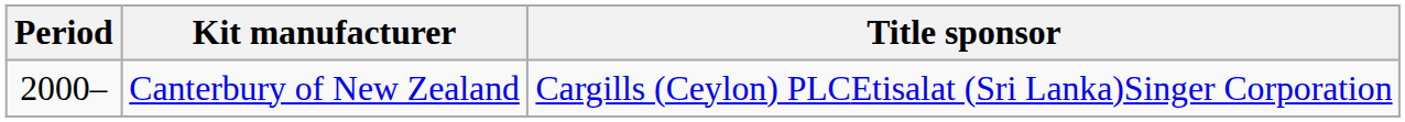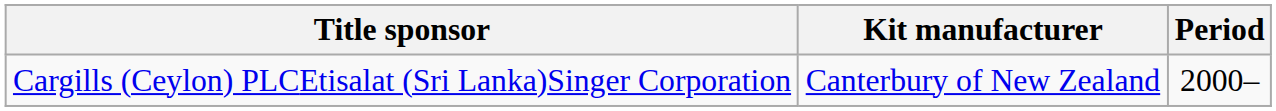columns swapped: Period <-> Title sponsor
